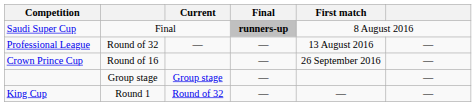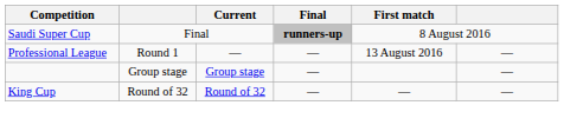Professional League | column 2: Round of 32 -> Round 1
- row: Crown Prince Cup | Round of 16 | — | 26 September 2016 | —
King Cup | column 2: Round 1 -> Round of 32
